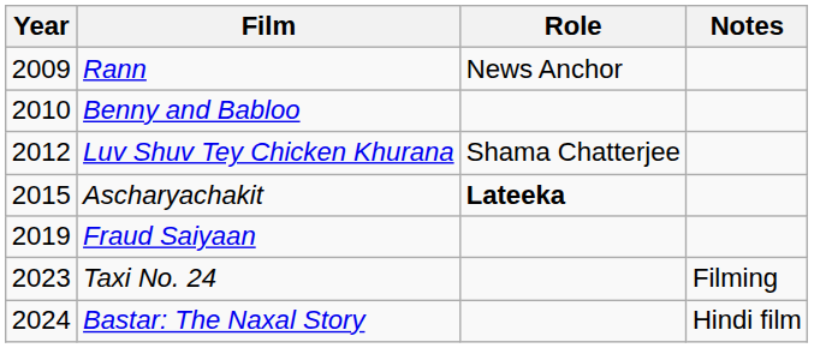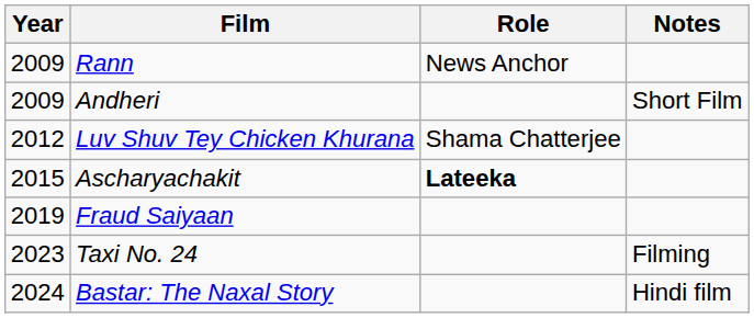+ row: 2009 | Andheri | Short Film
- row: 2010 | Benny and Babloo
